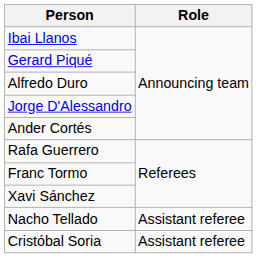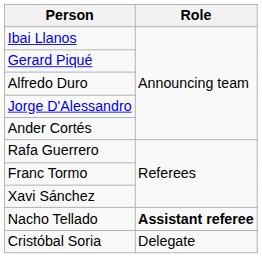Nacho Tellado | Role: normal -> bold
Cristóbal Soria | Role: Assistant referee -> Delegate
